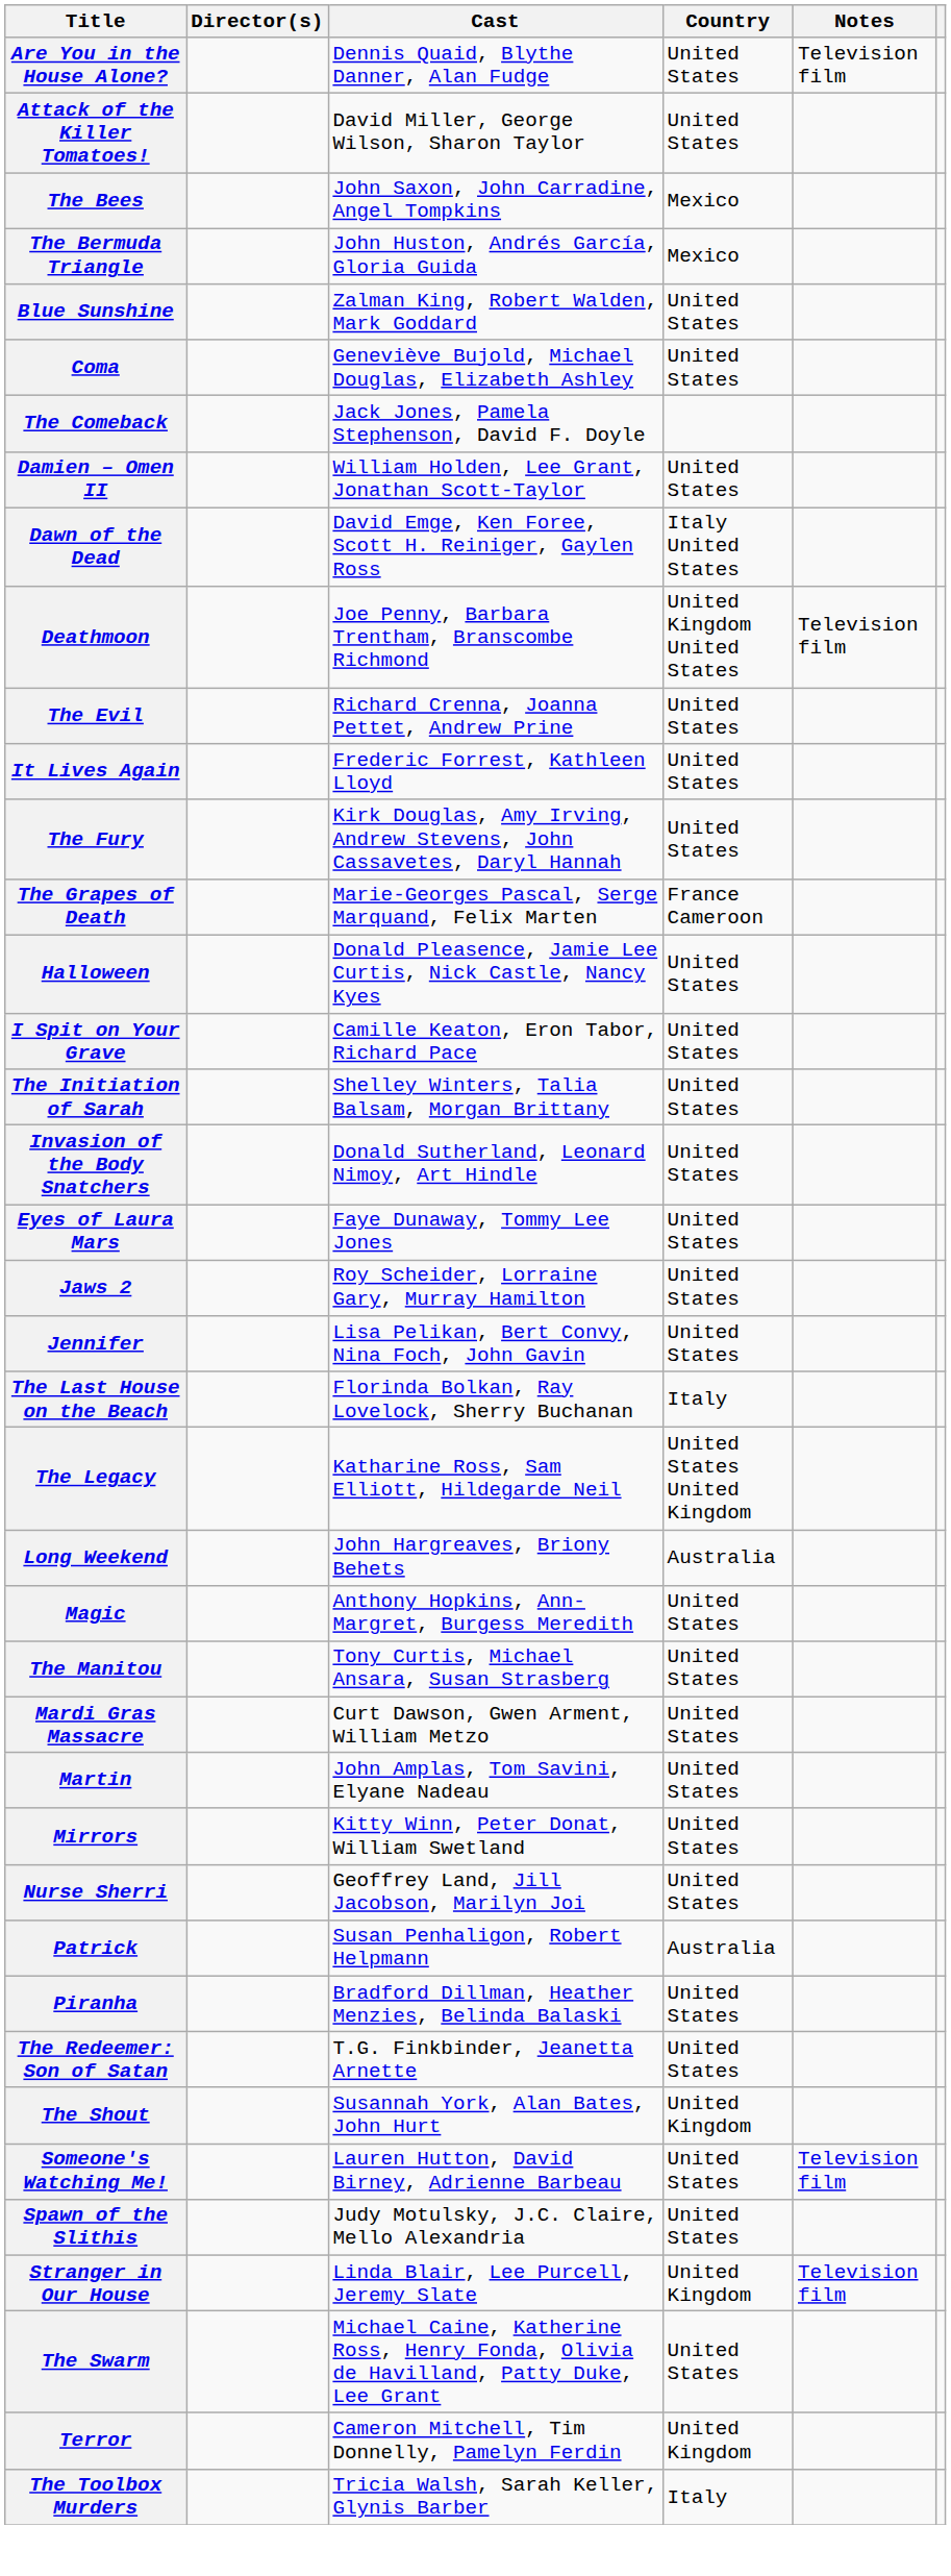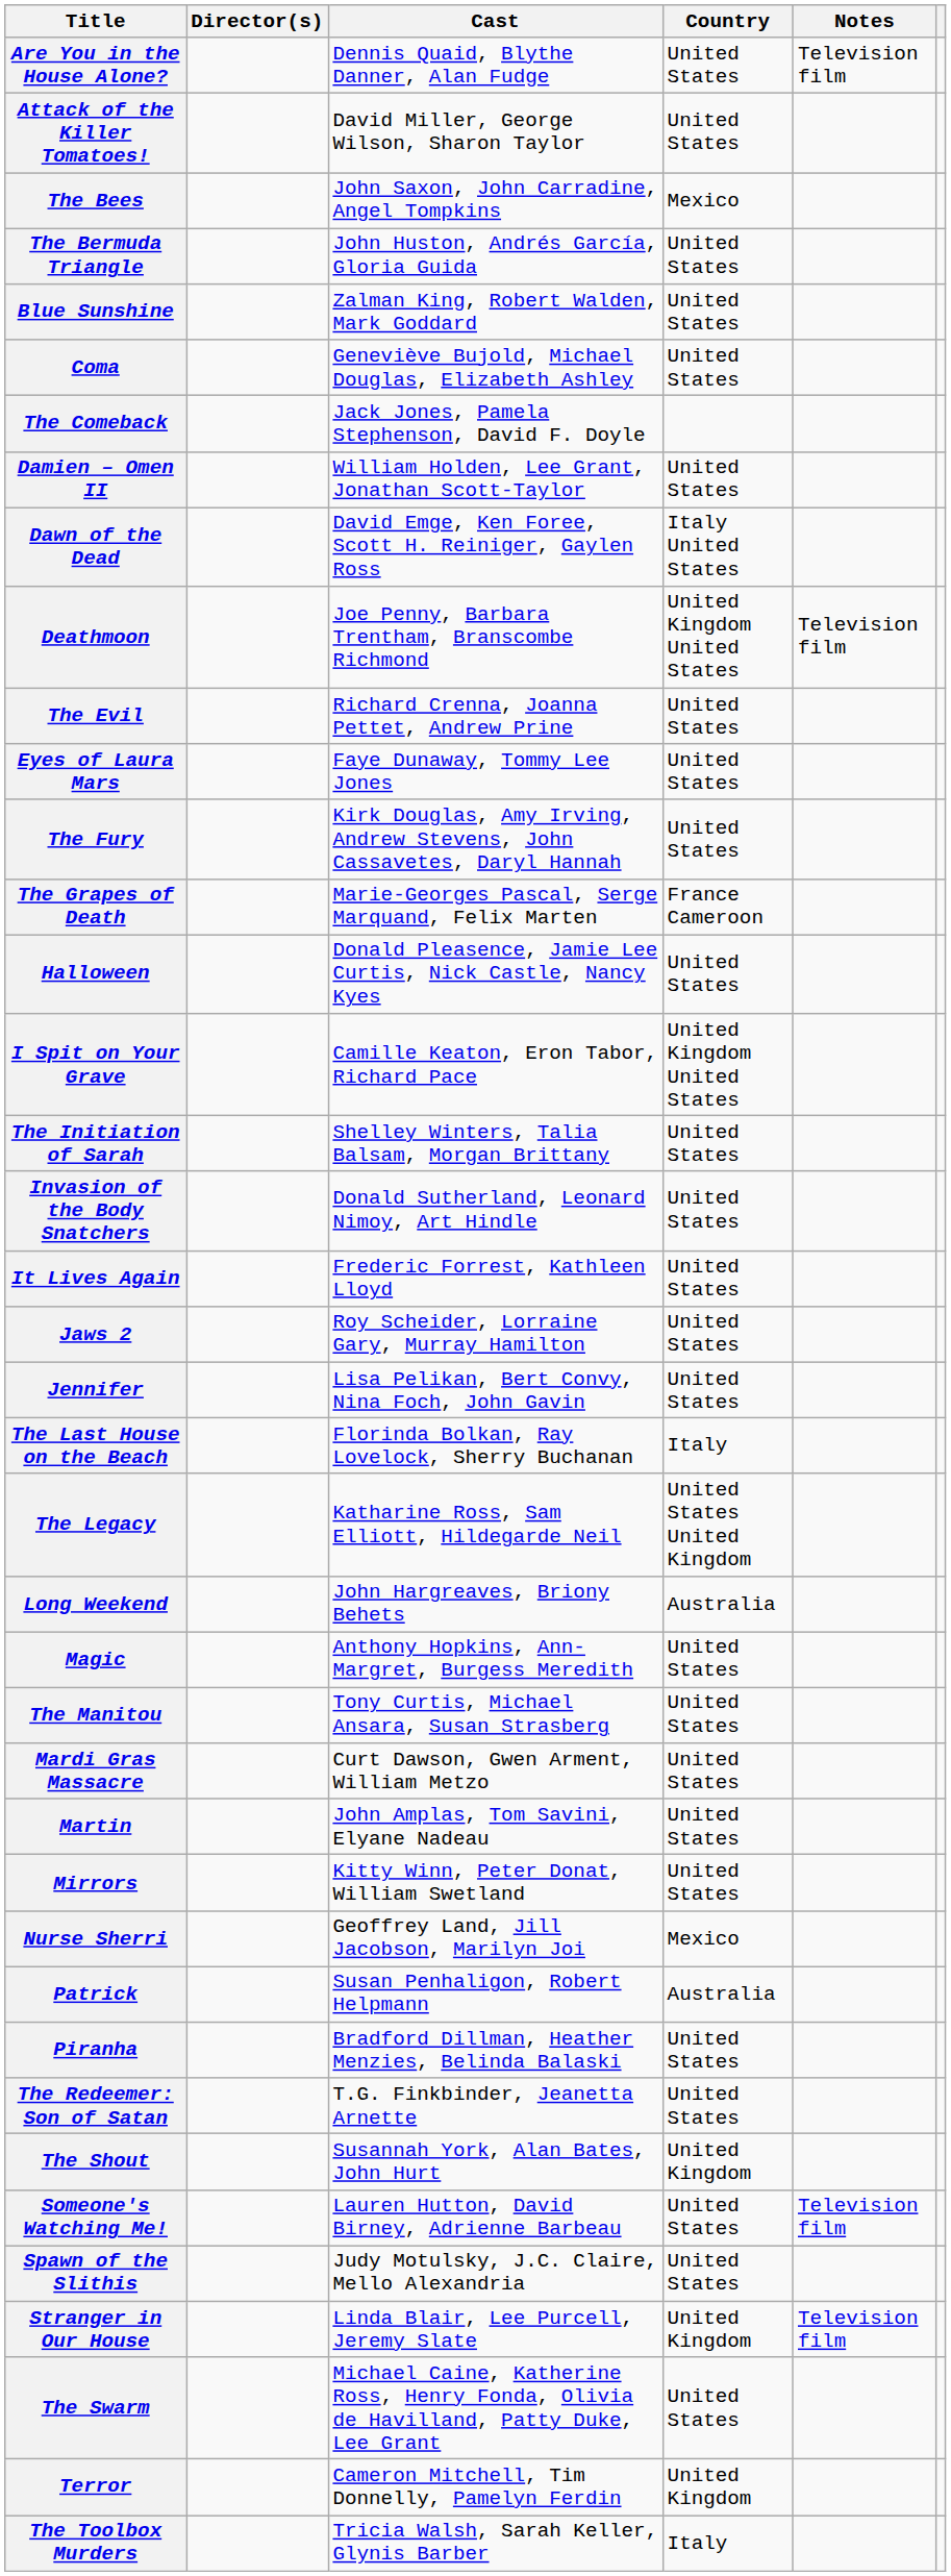The Bermuda Triangle | Country: Mexico -> United States
rows swapped: Eyes of Laura Mars <-> It Lives Again
I Spit on Your Grave | Country: United States -> United Kingdom United States
Nurse Sherri | Country: United States -> Mexico
